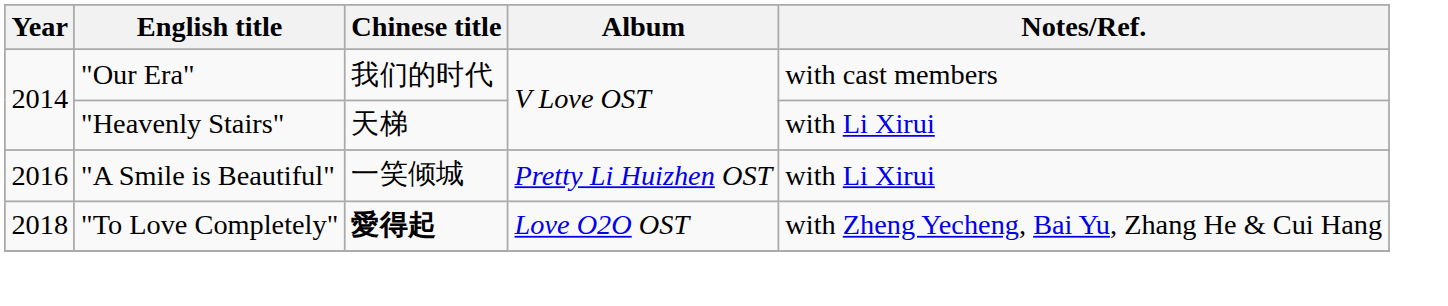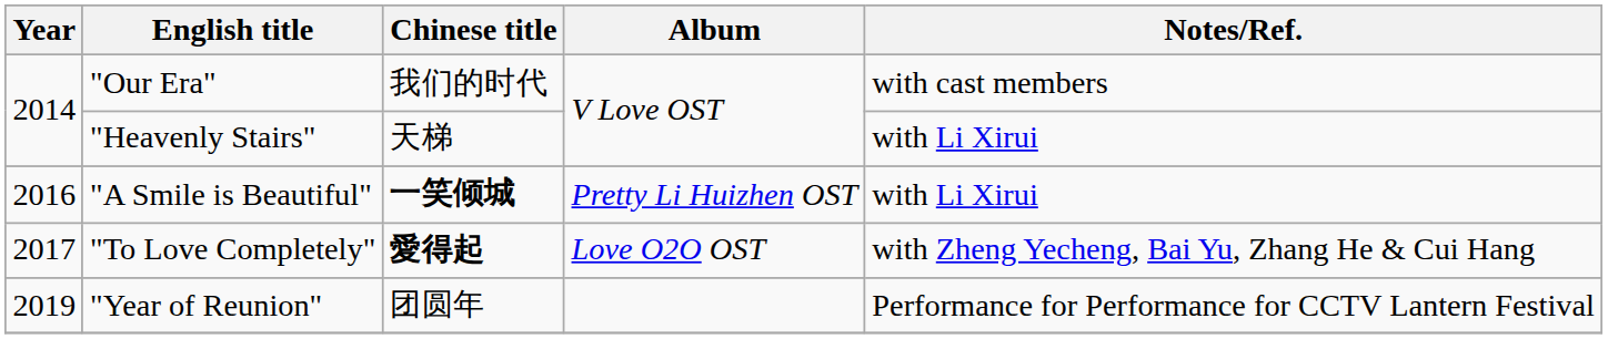"A Smile is Beautiful" | Chinese title: normal -> bold
"To Love Completely" | Year: 2018 -> 2017
+ row: 2019 | "Year of Reunion" | 团圆年 | Performance for Performance for CCTV Lantern Festival
